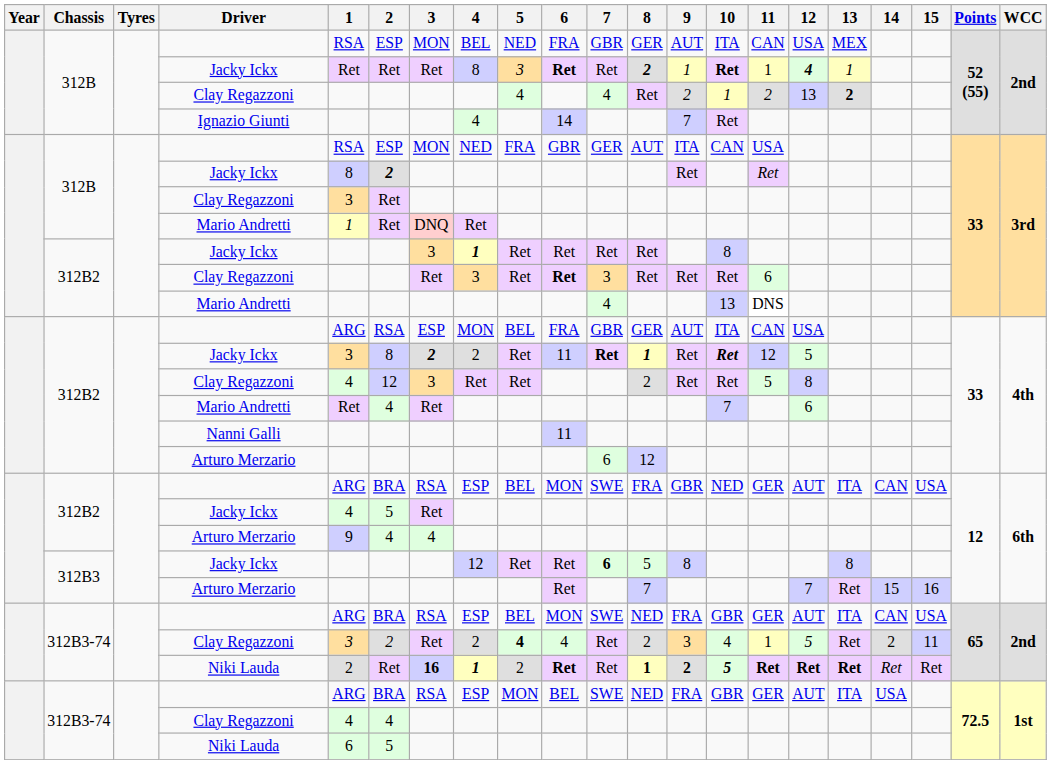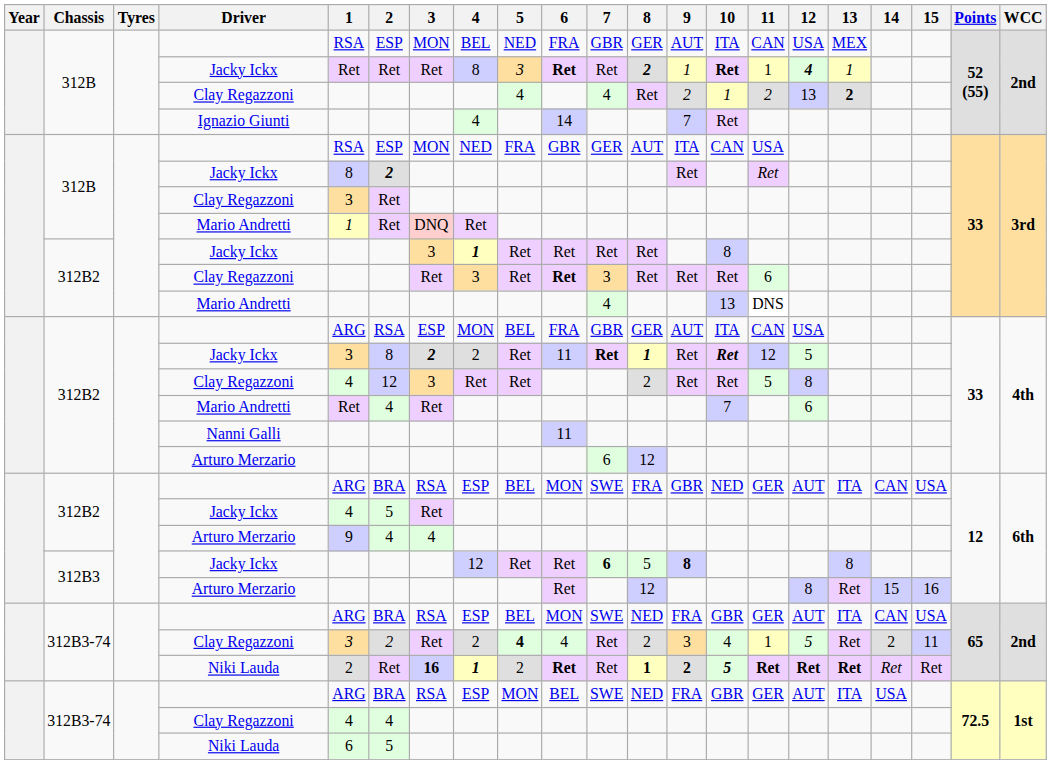312B3 / Jacky Ickx | 9: normal -> bold
312B3 / Arturo Merzario | 8: 7 -> 12
312B3 / Arturo Merzario | 12: 7 -> 8
